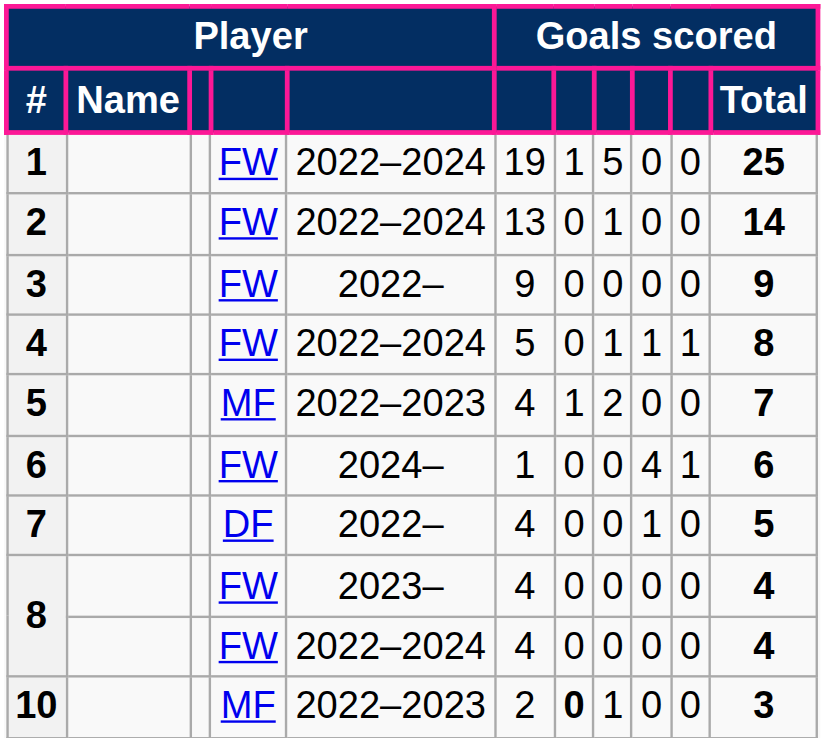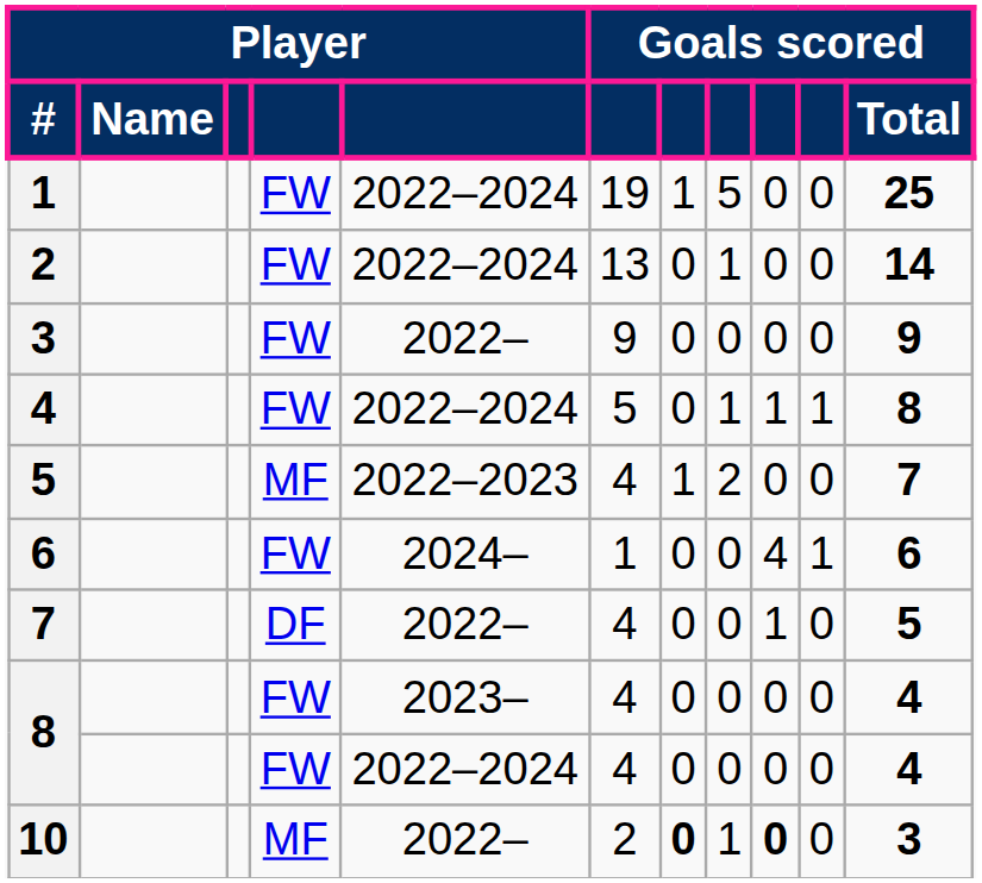10 | column 5: 2022–2023 -> 2022–
10 | column 9: normal -> bold
